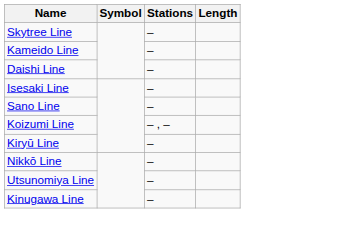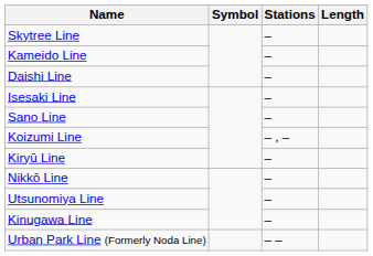+ row: Urban Park Line (Formerly Noda Line) | – –
